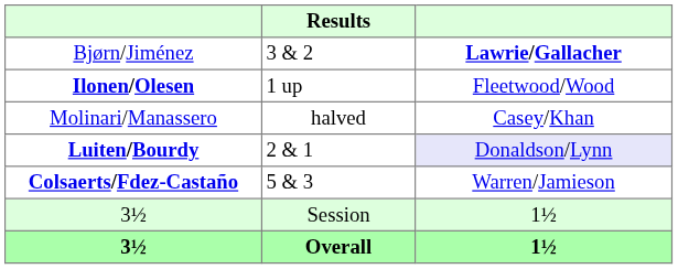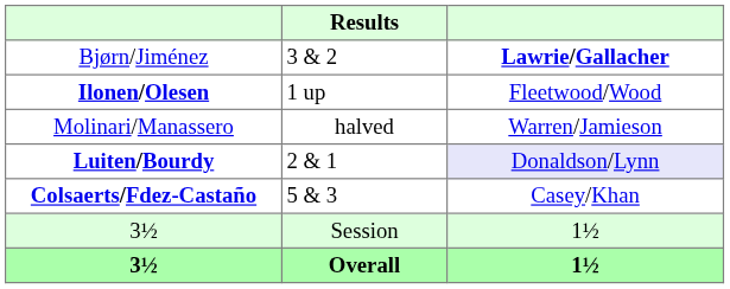Molinari/Manassero | column 3: Casey/Khan -> Warren/Jamieson
Colsaerts/Fdez-Castaño | column 3: Warren/Jamieson -> Casey/Khan
